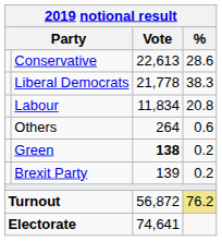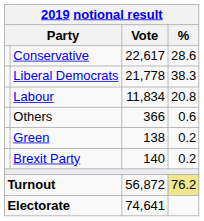Conservative | Vote: 22,613 -> 22,617
Others | Vote: 264 -> 366
Green | Vote: bold -> normal
Brexit Party | Vote: 139 -> 140
